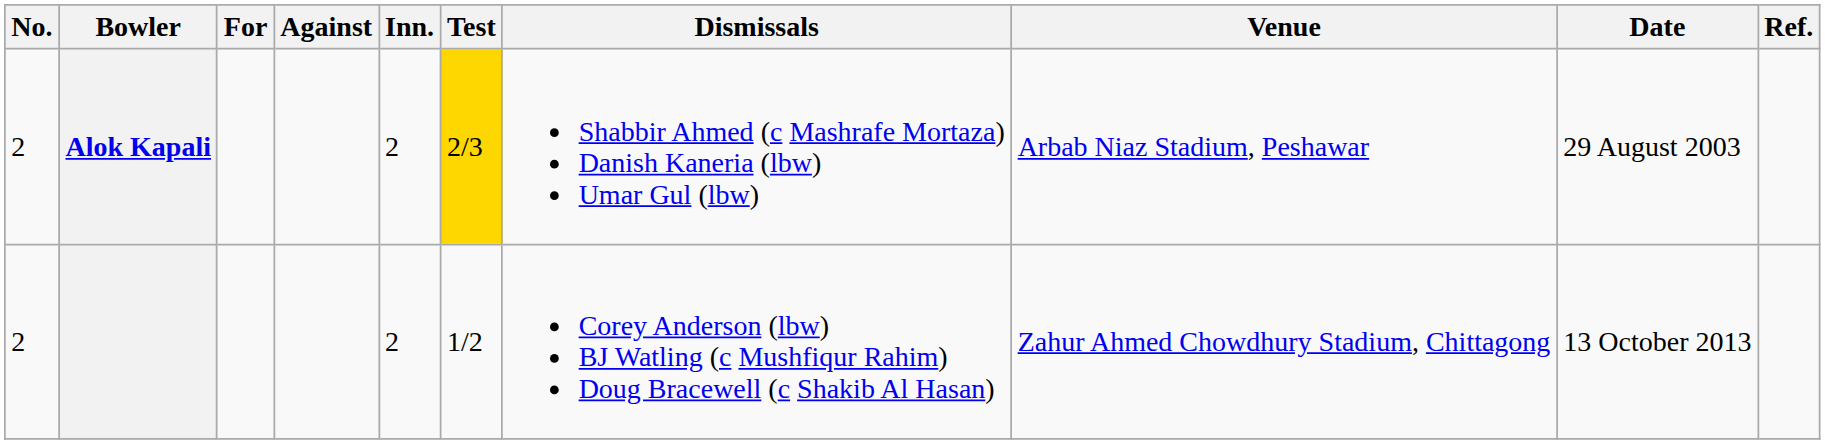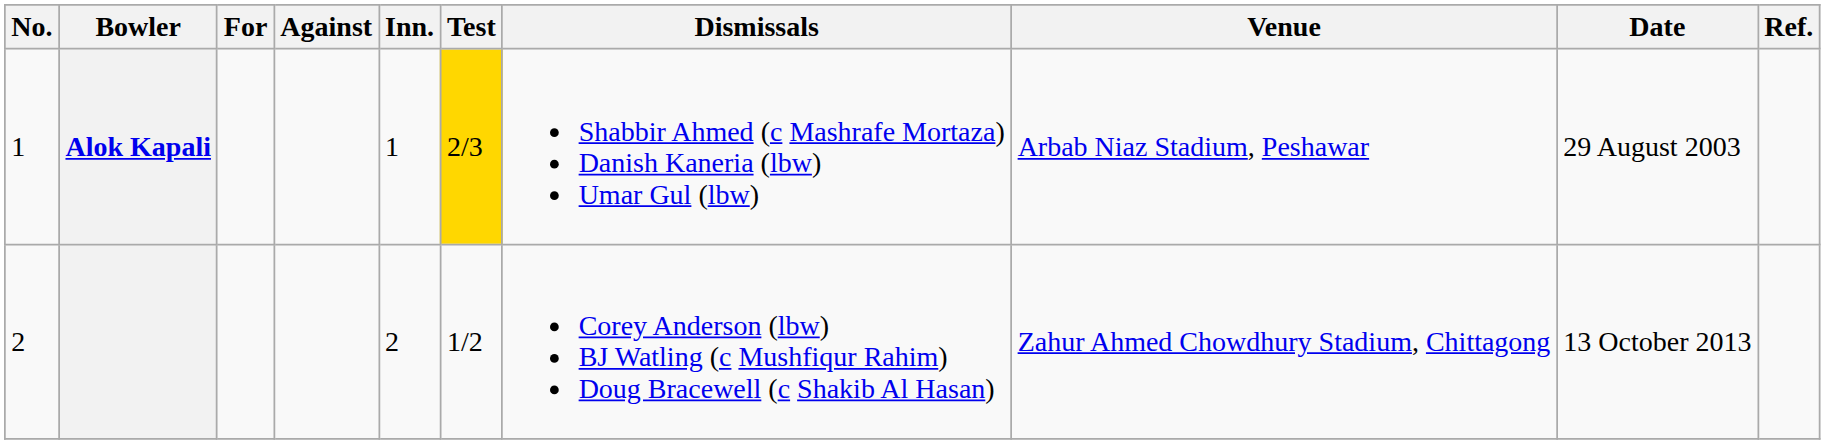Alok Kapali | No.: 2 -> 1
Alok Kapali | Inn.: 2 -> 1
